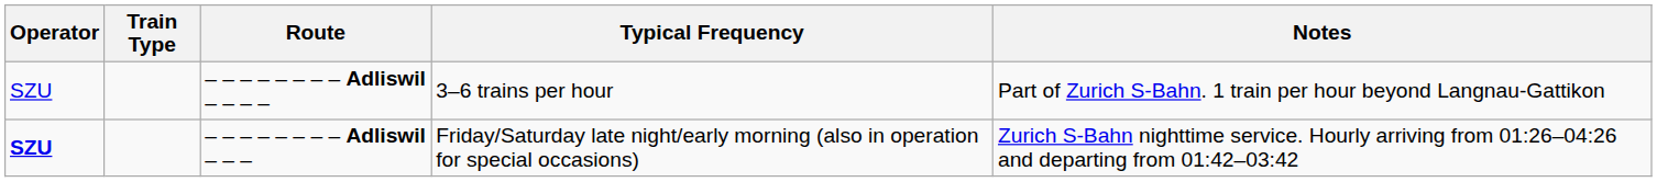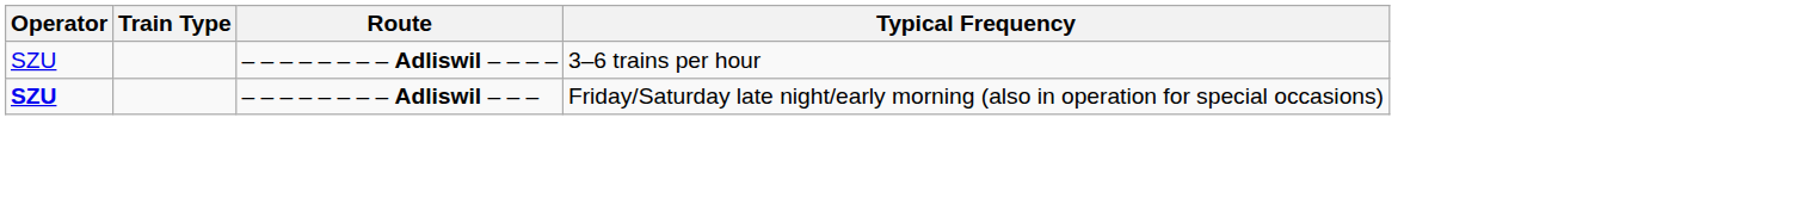- column: Notes | Part of Zurich S-Bahn. 1 train per hour beyond Langnau-Gattikon | Zurich S-Bahn nighttime service. Hourly arriving from 01:26–04:26 and departing from 01:42–03:42
